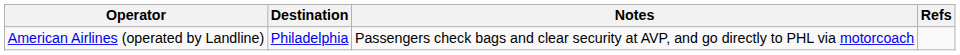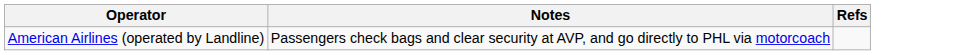- column: Destination | Philadelphia
